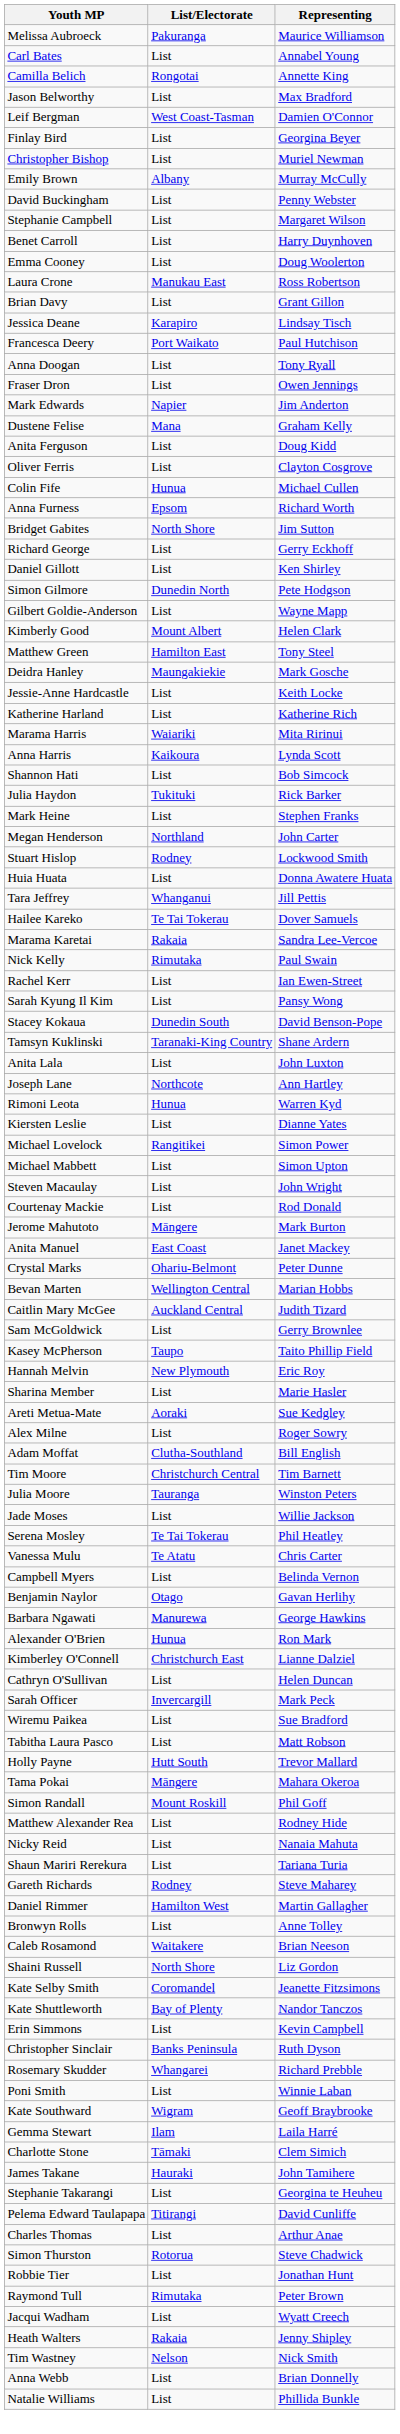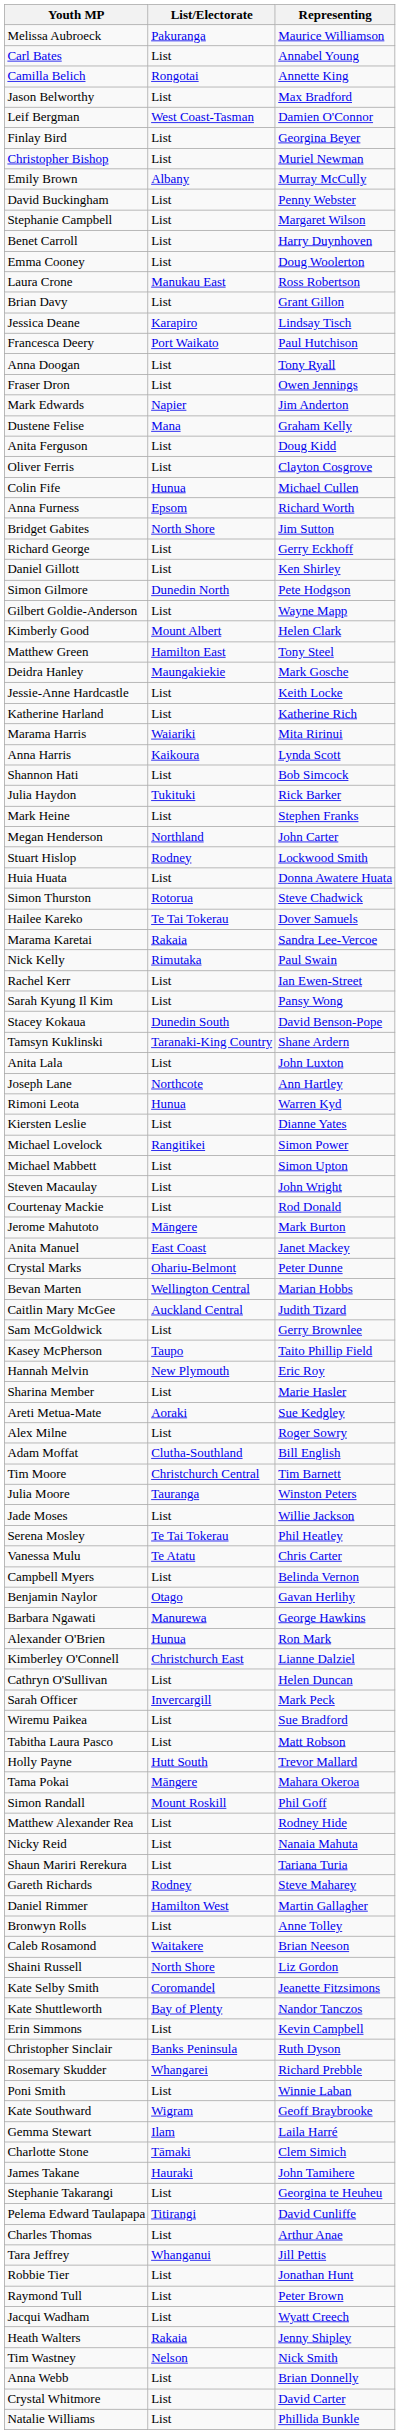rows swapped: Tara Jeffrey <-> Simon Thurston
Raymond Tull | List/Electorate: Rimutaka -> List
+ row: Crystal Whitmore | List | David Carter
